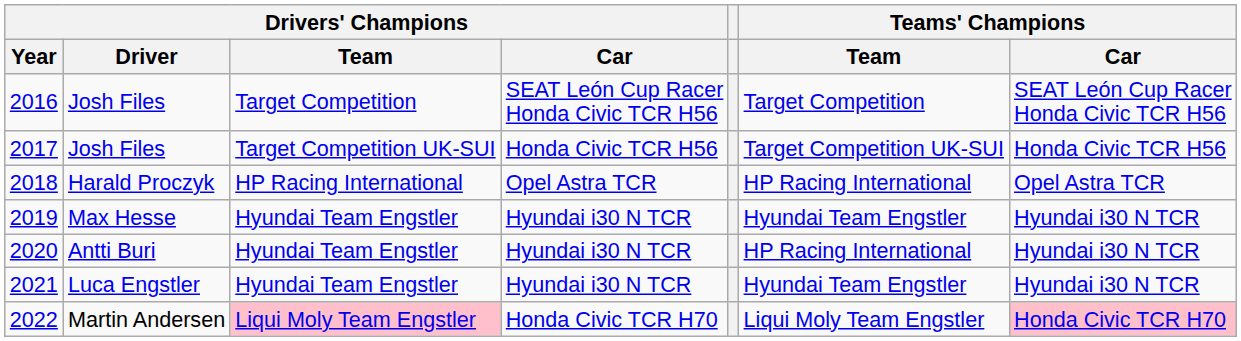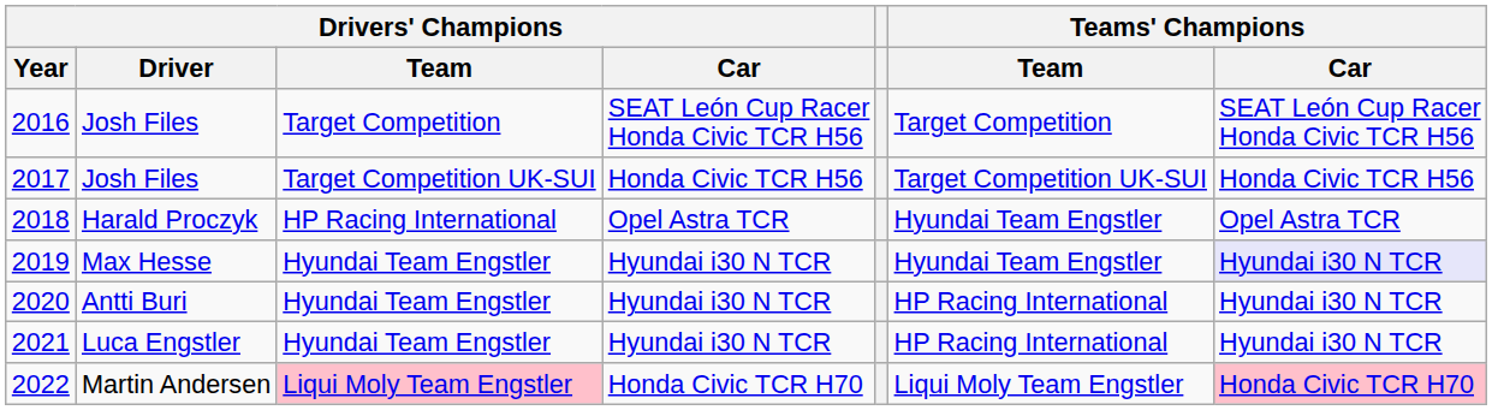2018 | Teams' Champions / Team: HP Racing International -> Hyundai Team Engstler
2019 | Teams' Champions / Car: no background -> lavender background
2021 | Teams' Champions / Team: Hyundai Team Engstler -> HP Racing International
